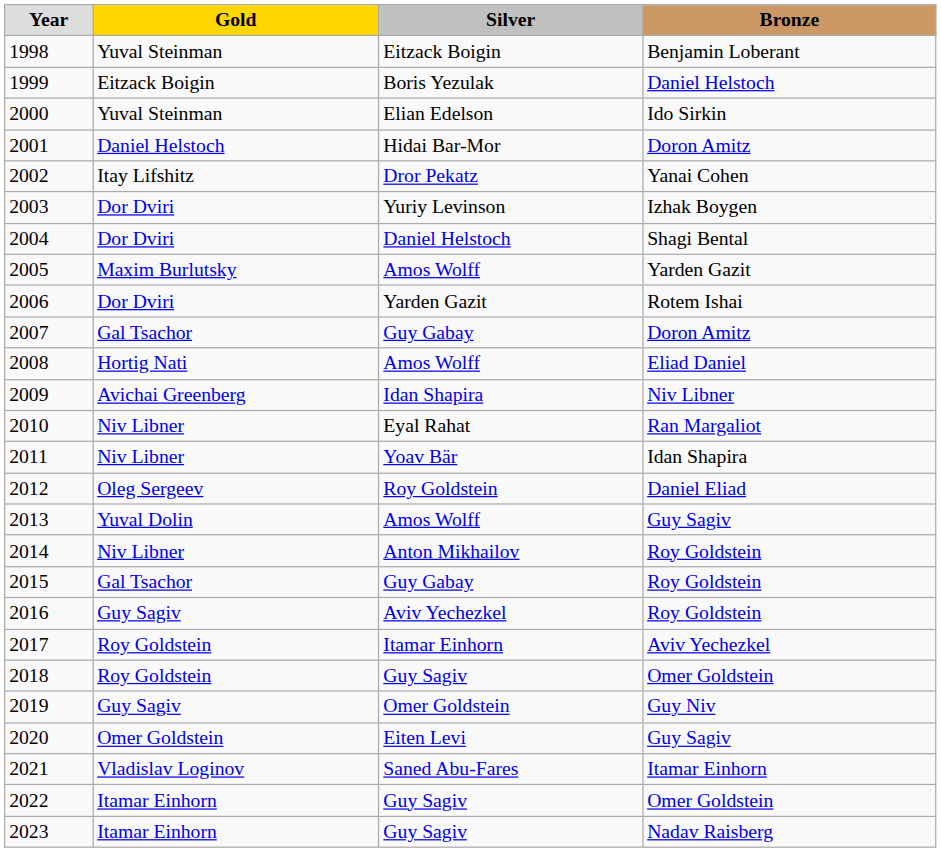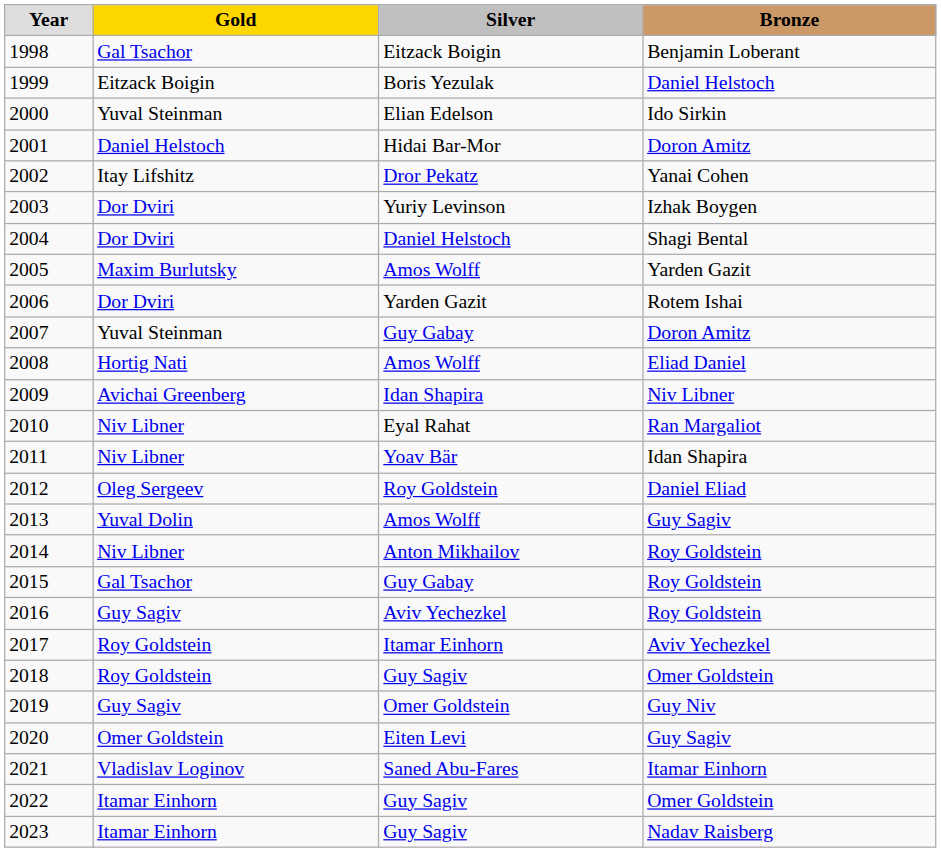1998 | Gold: Yuval Steinman -> Gal Tsachor
2007 | Gold: Gal Tsachor -> Yuval Steinman
